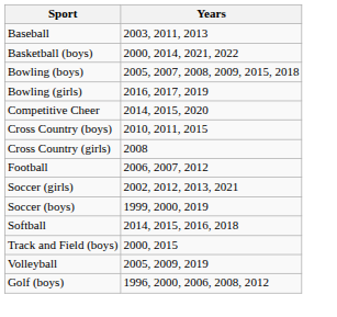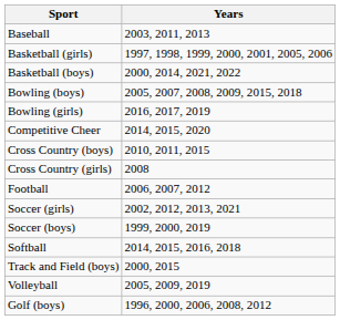+ row: Basketball (girls) | 1997, 1998, 1999, 2000, 2001, 2005, 2006
